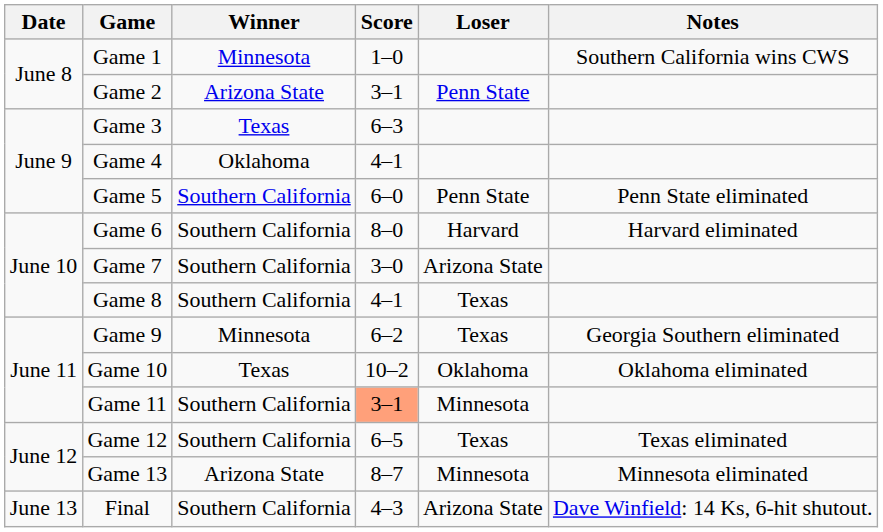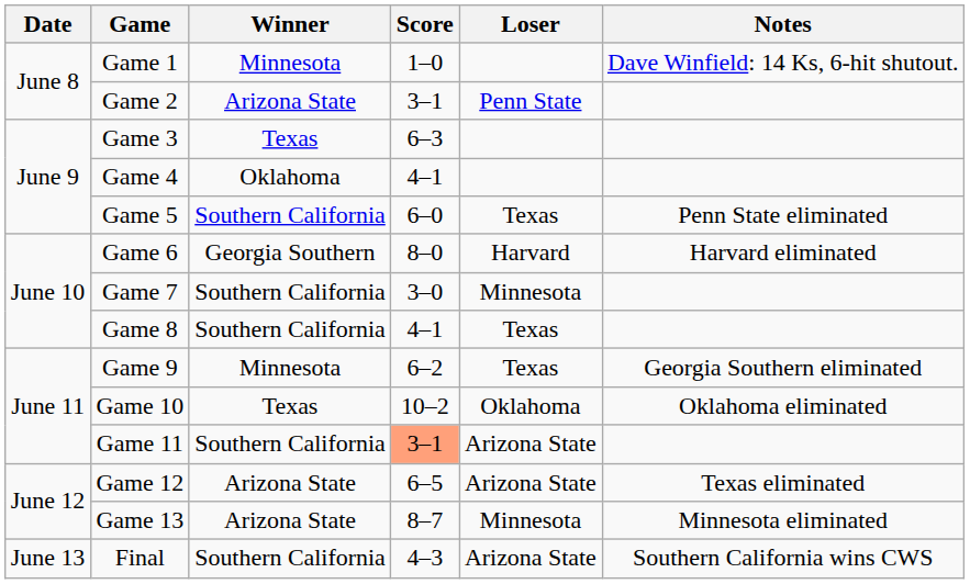Game 1 | Notes: Southern California wins CWS -> Dave Winfield: 14 Ks, 6-hit shutout.
Game 5 | Loser: Penn State -> Texas
Game 6 | Winner: Southern California -> Georgia Southern
Game 7 | Loser: Arizona State -> Minnesota
Game 11 | Loser: Minnesota -> Arizona State
Game 12 | Winner: Southern California -> Arizona State
Game 12 | Loser: Texas -> Arizona State
Final | Notes: Dave Winfield: 14 Ks, 6-hit shutout. -> Southern California wins CWS
